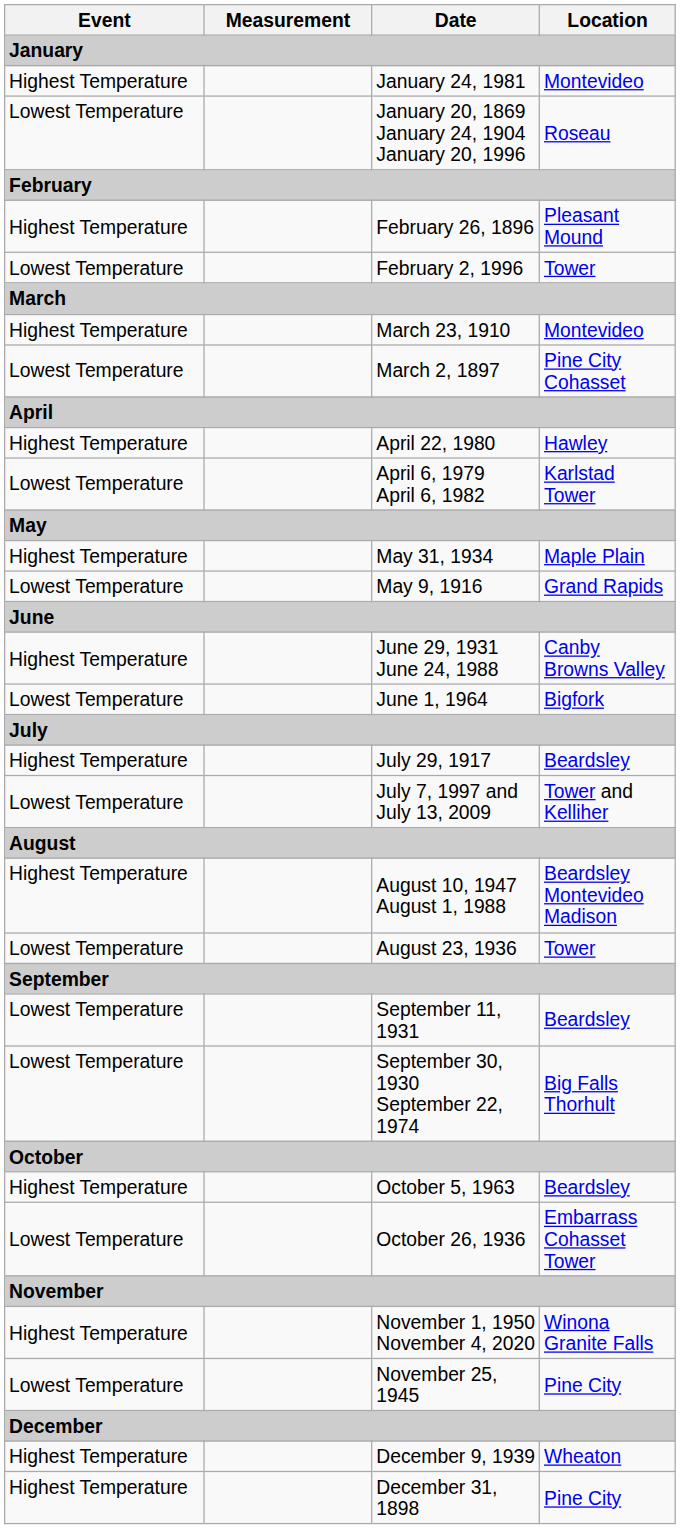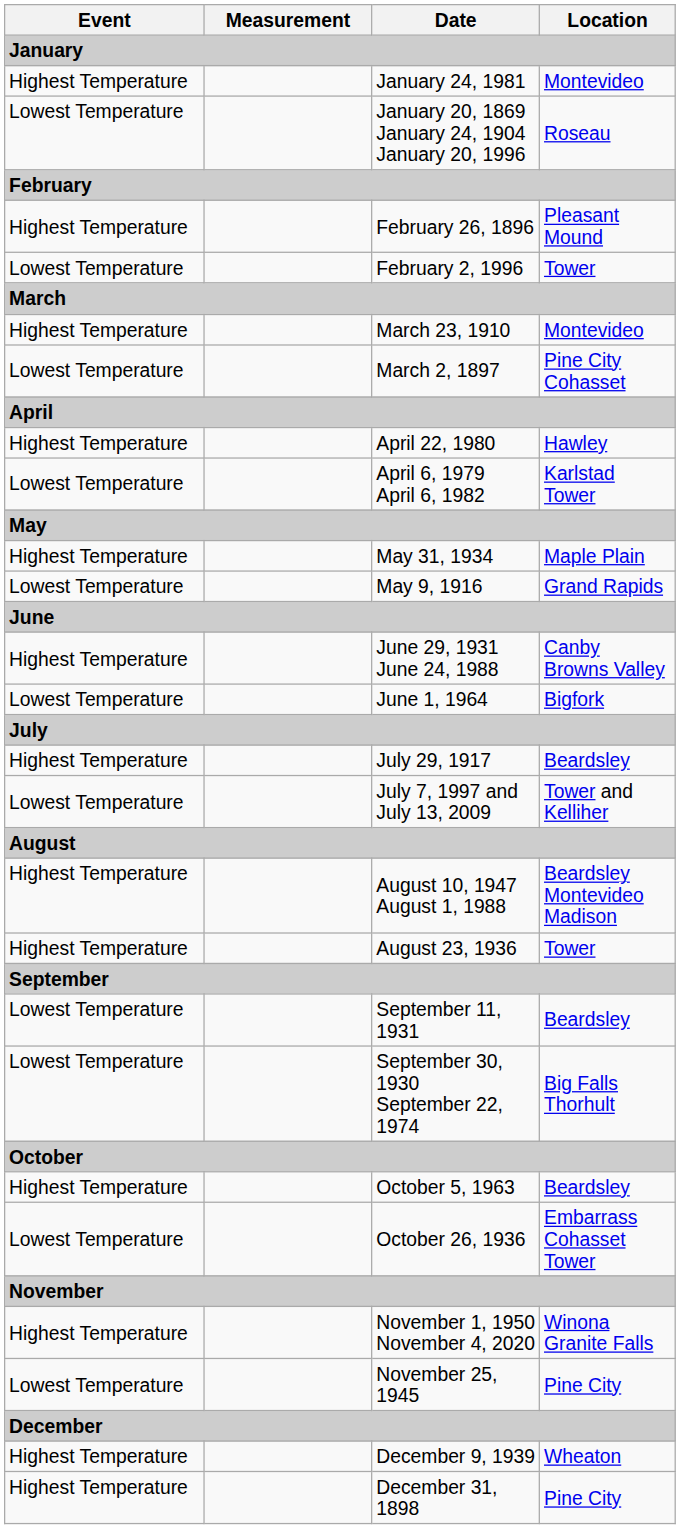August 23, 1936 | Event: Lowest Temperature -> Highest Temperature
